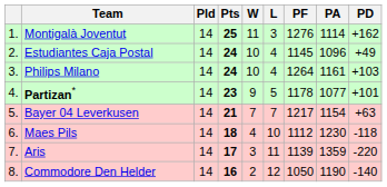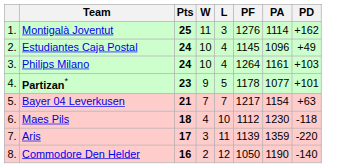- column: Pld | 14 | 14 | 14 | 14 | 14 | 14 | 14 | 14
